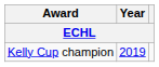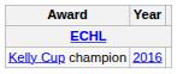Kelly Cup champion | Year: 2019 -> 2016
